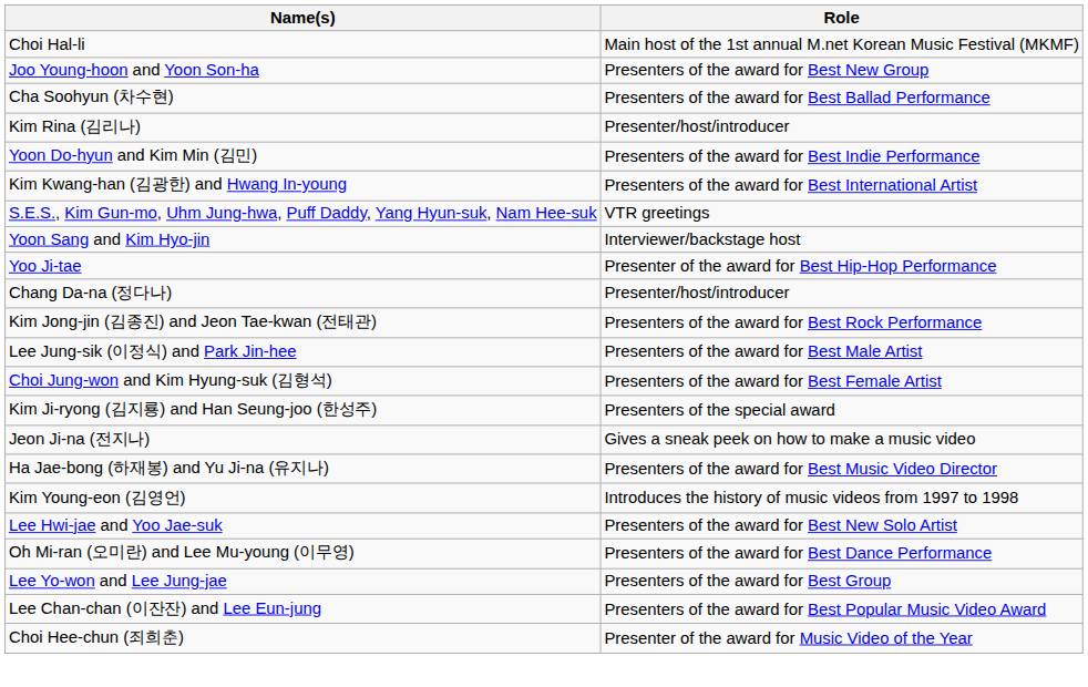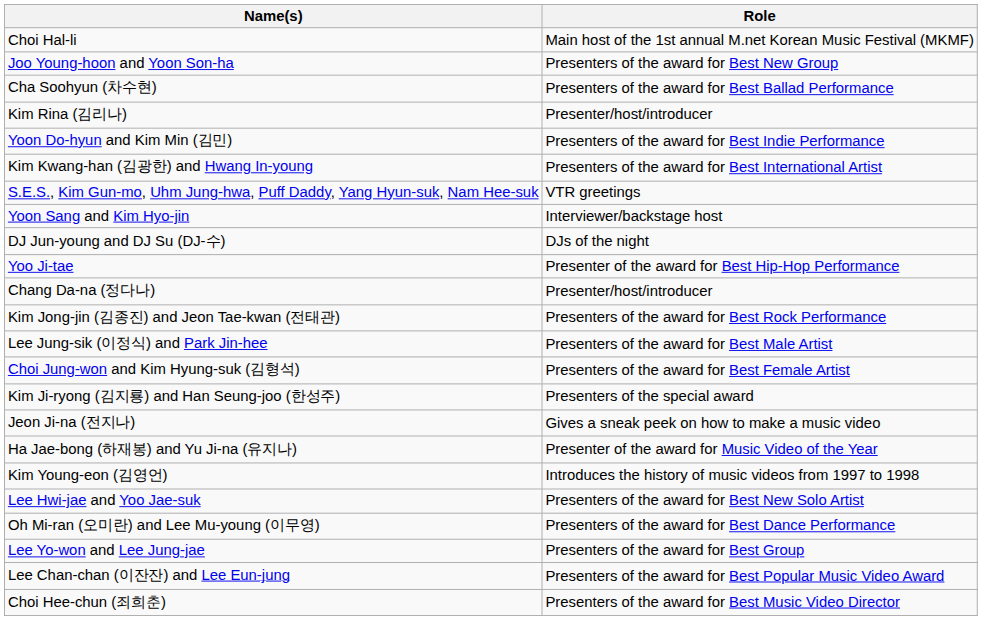+ row: DJ Jun-young and DJ Su (DJ-수) | DJs of the night
Ha Jae-bong (하재봉) and Yu Ji-na (유지나) | Role: Presenters of the award for Best Music Video Director -> Presenter of the award for Music Video of the Year
Choi Hee-chun (죄희춘) | Role: Presenter of the award for Music Video of the Year -> Presenters of the award for Best Music Video Director
